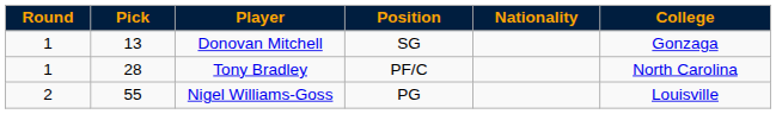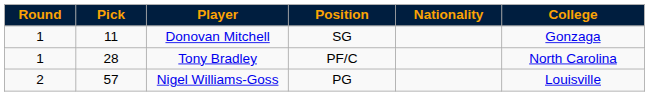Donovan Mitchell | Pick: 13 -> 11
Nigel Williams-Goss | Pick: 55 -> 57
